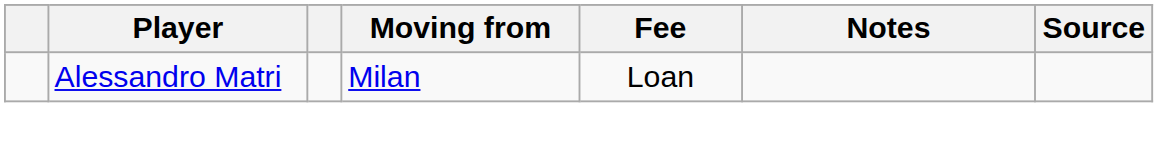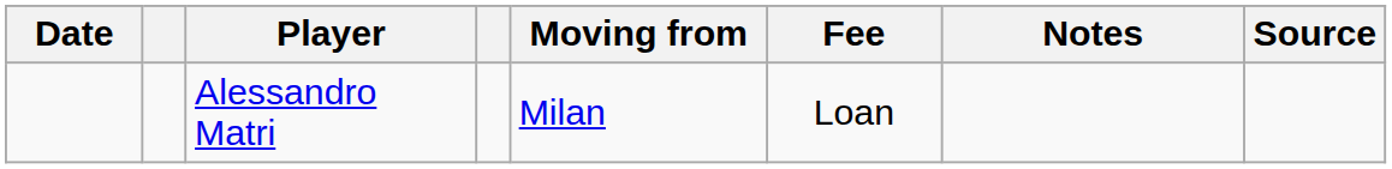+ column: Date
